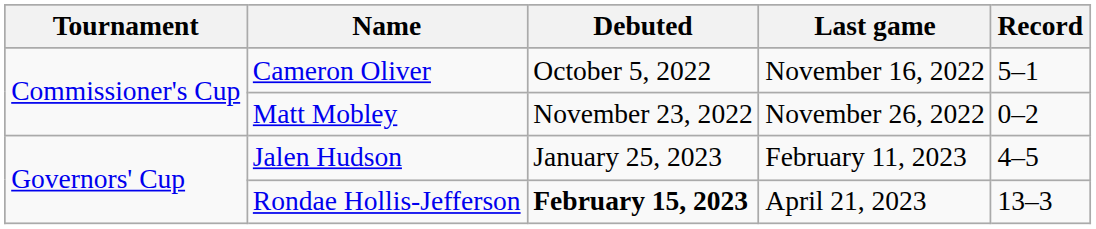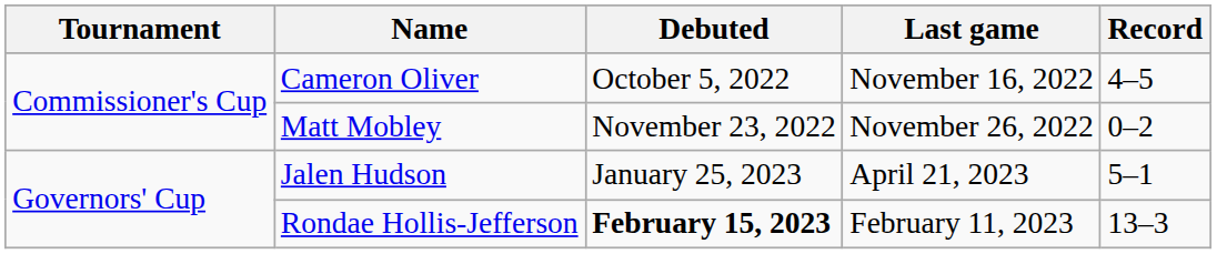Cameron Oliver | Record: 5–1 -> 4–5
Jalen Hudson | Last game: February 11, 2023 -> April 21, 2023
Jalen Hudson | Record: 4–5 -> 5–1
Rondae Hollis-Jefferson | Last game: April 21, 2023 -> February 11, 2023
